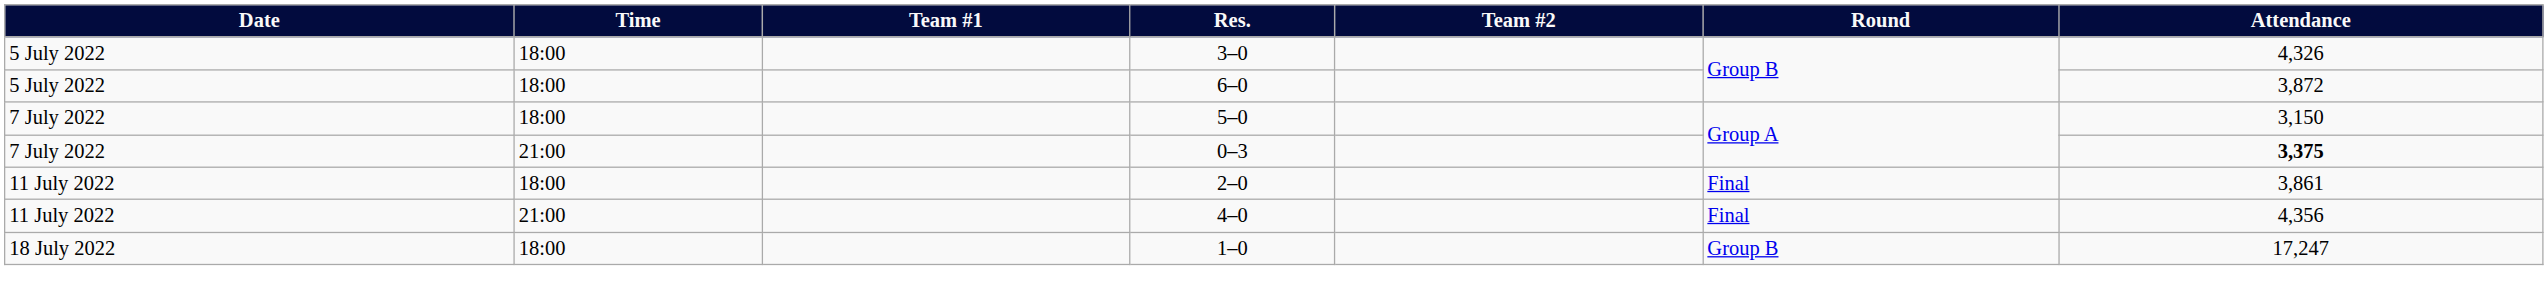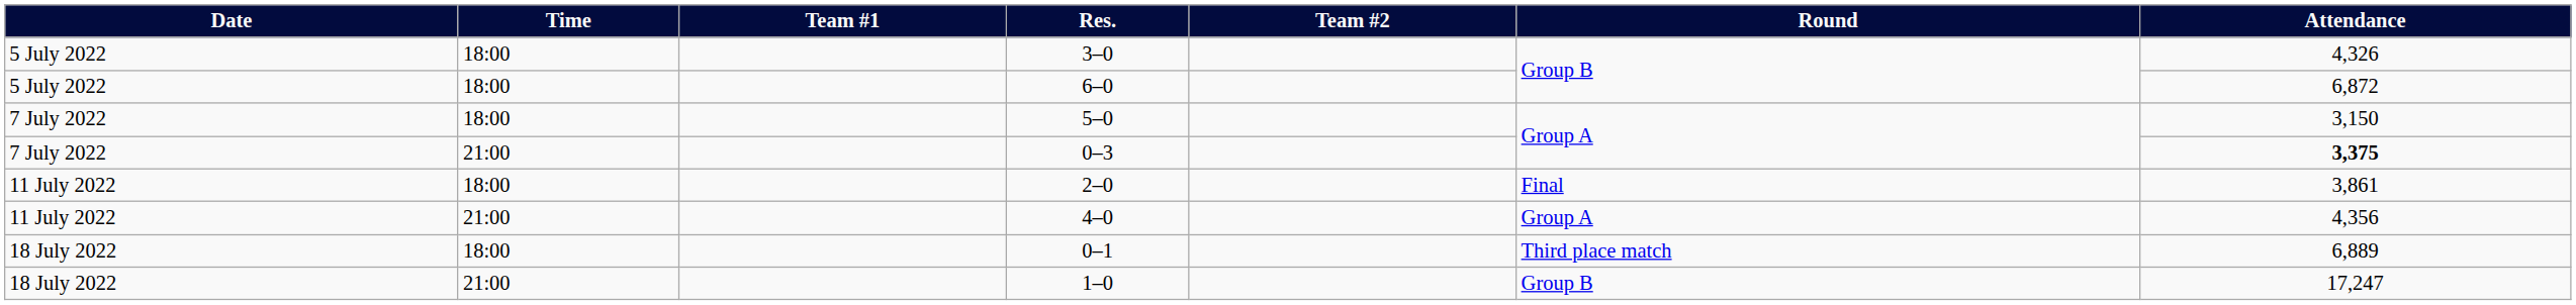6–0 | Attendance: 3,872 -> 6,872
4–0 | Round: Final -> Group A
+ row: 18 July 2022 | 18:00 | 0–1 | Third place match | 6,889
1–0 | Time: 18:00 -> 21:00
